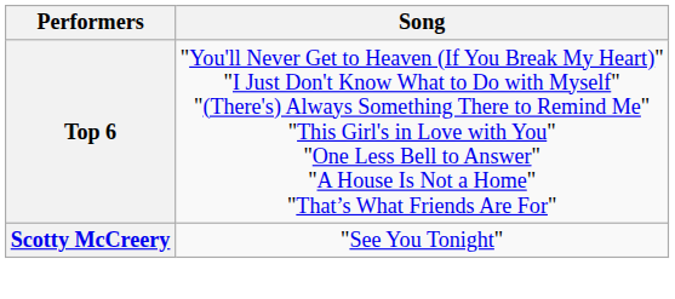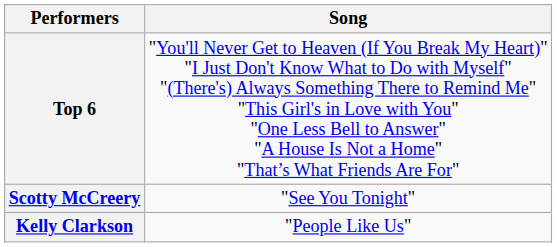+ row: Kelly Clarkson | "People Like Us"
